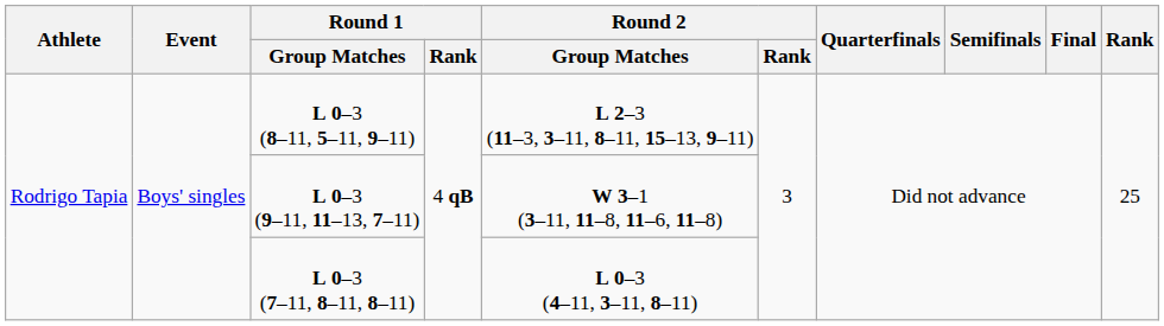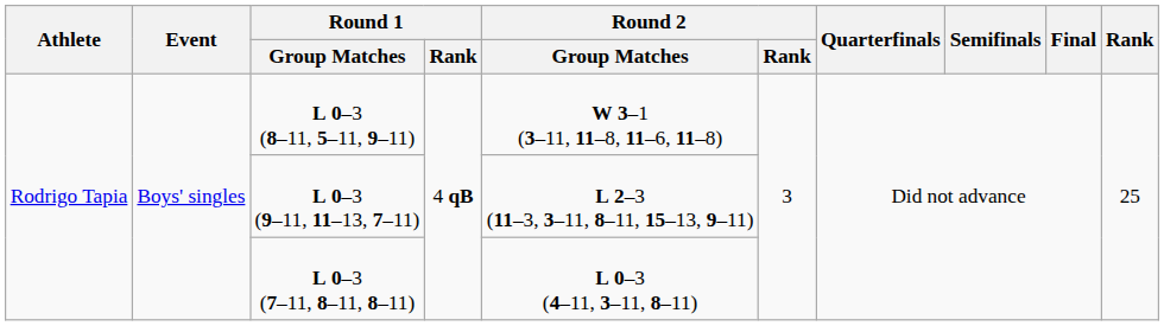L 0–3 (8–11, 5–11, 9–11) | Round 2 / Group Matches: L 2–3 (11–3, 3–11, 8–11, 15–13, 9–11) -> W 3–1 (3–11, 11–8, 11–6, 11–8)
L 0–3 (9–11, 11–13, 7–11) | Round 2 / Group Matches: W 3–1 (3–11, 11–8, 11–6, 11–8) -> L 2–3 (11–3, 3–11, 8–11, 15–13, 9–11)
